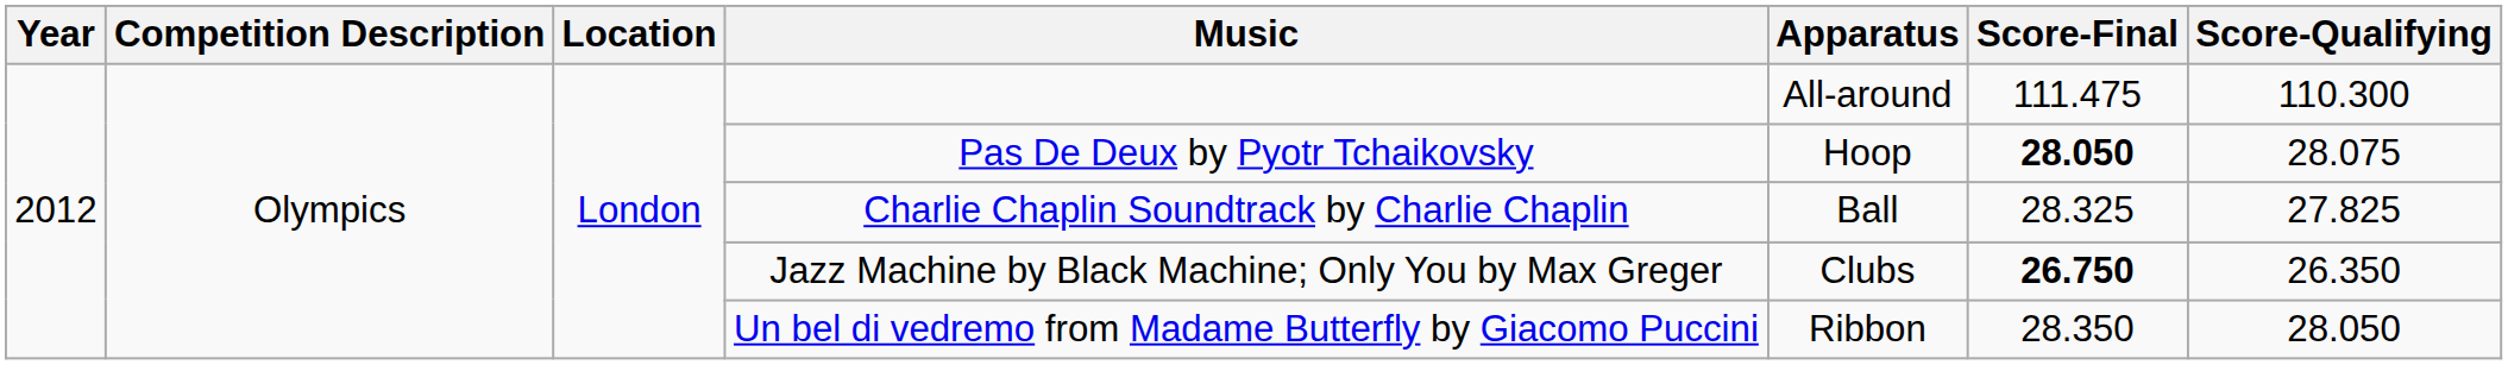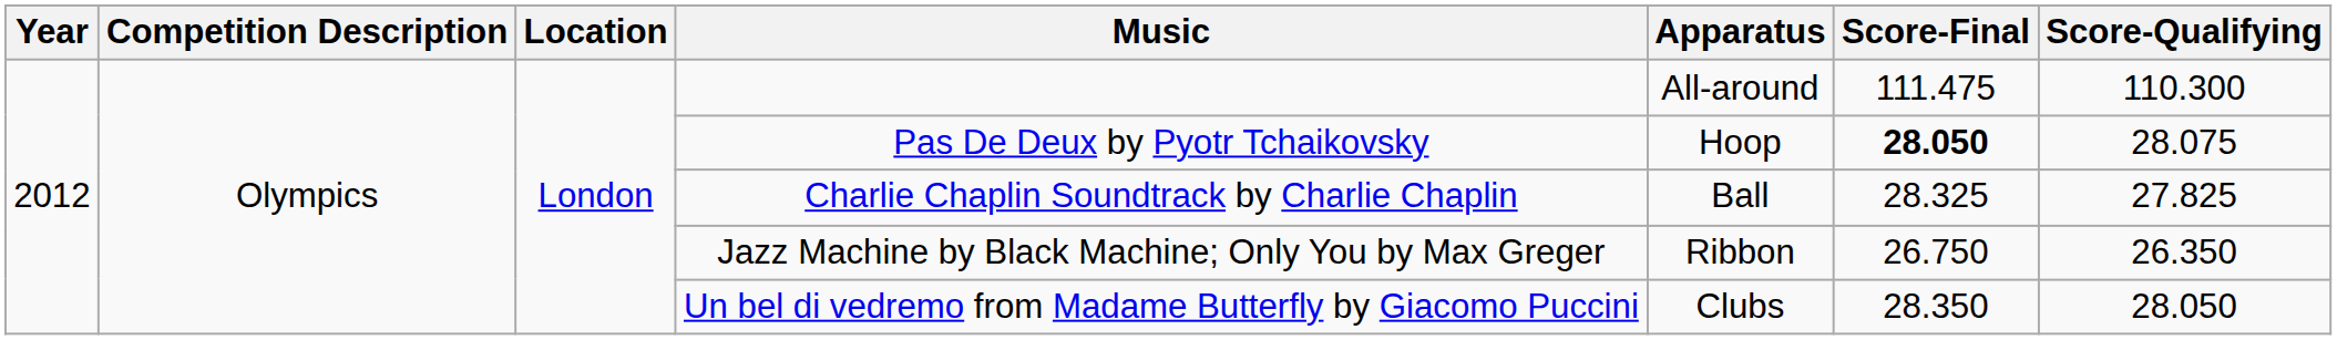Jazz Machine by Black Machine; Only You by Max Greger | Apparatus: Clubs -> Ribbon
Jazz Machine by Black Machine; Only You by Max Greger | Score-Final: bold -> normal
Un bel di vedremo from Madame Butterfly by Giacomo Puccini | Apparatus: Ribbon -> Clubs
